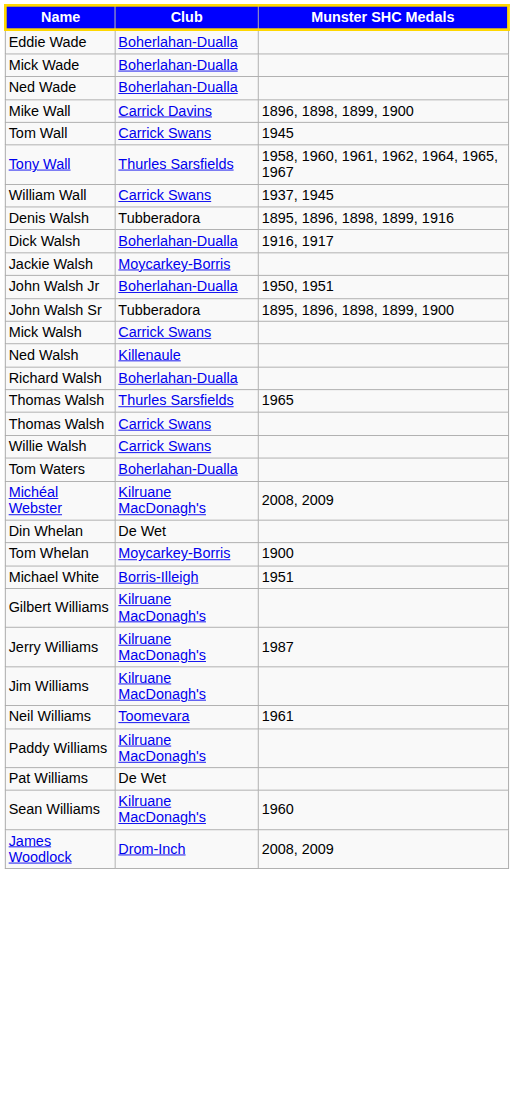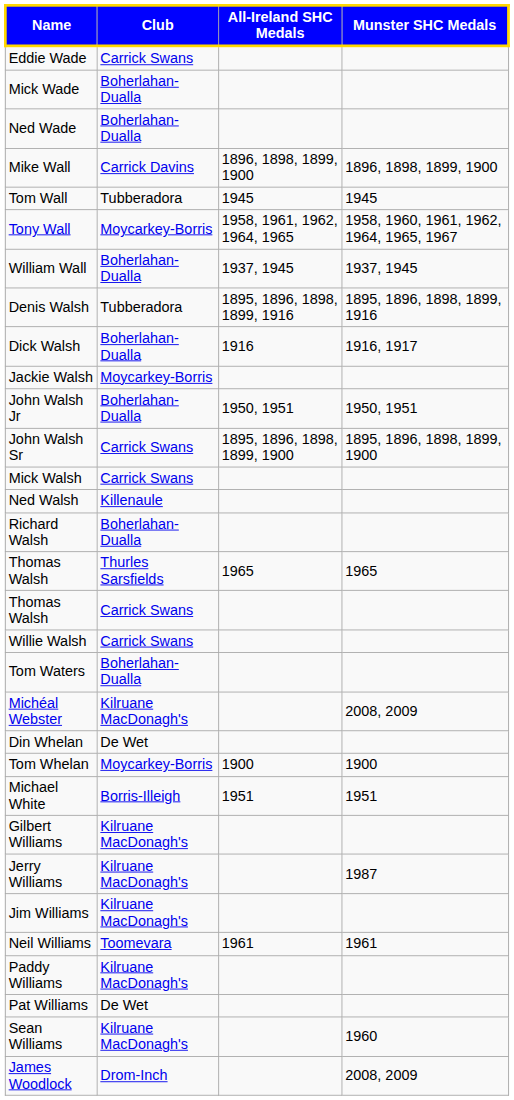+ column: All-Ireland SHC Medals | 1896, 1898, 1899, 1900 | 1945 | 1958, 1961, 1962, 1964, 1965 | 1937, 1945 | 1895, 1896, 1898, 1899, 1916 | 1916 | 1950, 1951 | 1895, 1896, 1898, 1899, 1900 | 1965 | 1900 | 1951 | 1961
Eddie Wade | Club: Boherlahan-Dualla -> Carrick Swans
Tom Wall | Club: Carrick Swans -> Tubberadora
Tony Wall | Club: Thurles Sarsfields -> Moycarkey-Borris
William Wall | Club: Carrick Swans -> Boherlahan-Dualla
John Walsh Sr | Club: Tubberadora -> Carrick Swans
